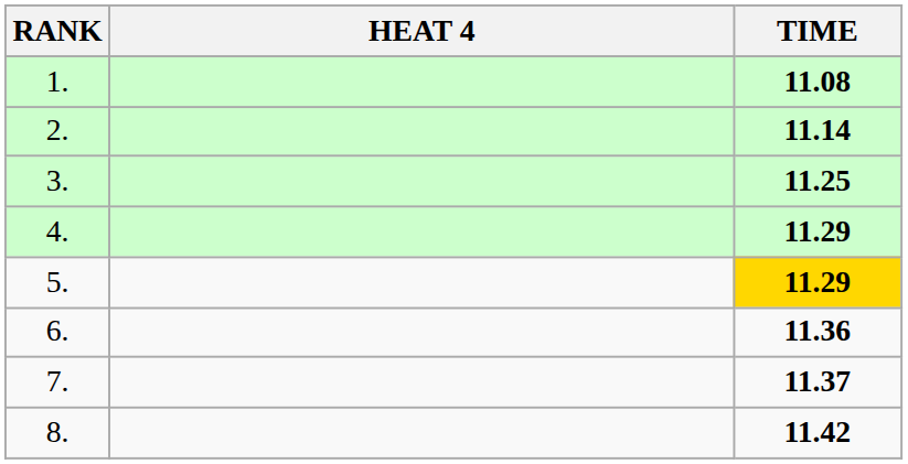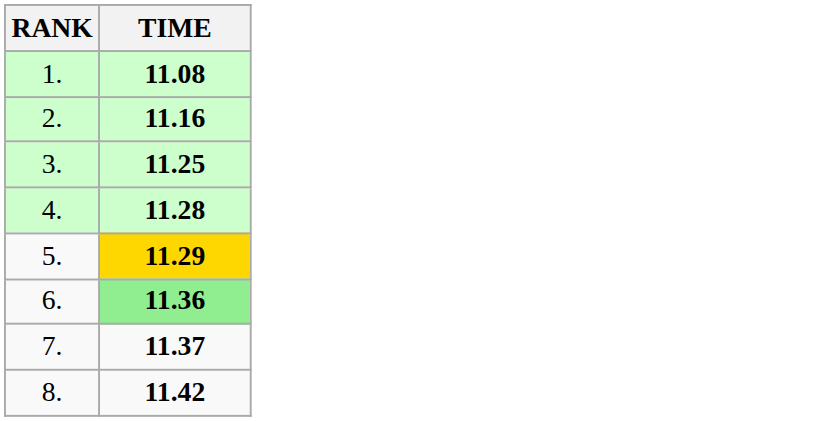- column: HEAT 4
2. | TIME: 11.14 -> 11.16
4. | TIME: 11.29 -> 11.28
6. | TIME: no background -> lightgreen background
